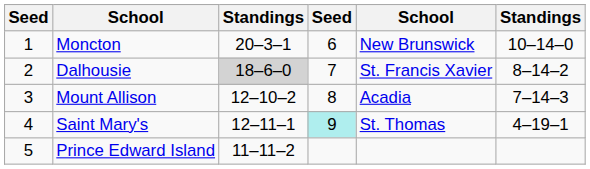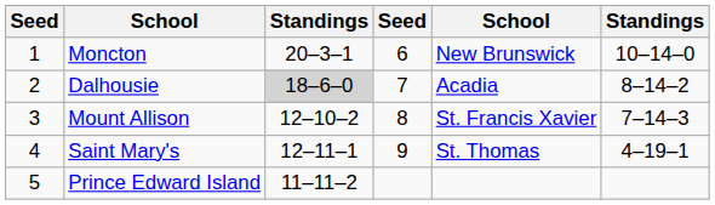Dalhousie | column 5: St. Francis Xavier -> Acadia
Mount Allison | column 5: Acadia -> St. Francis Xavier
Saint Mary's | column 4: paleturquoise background -> no background
